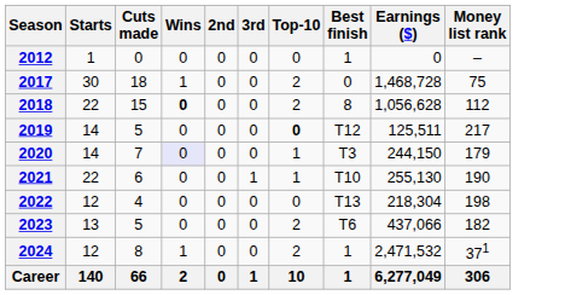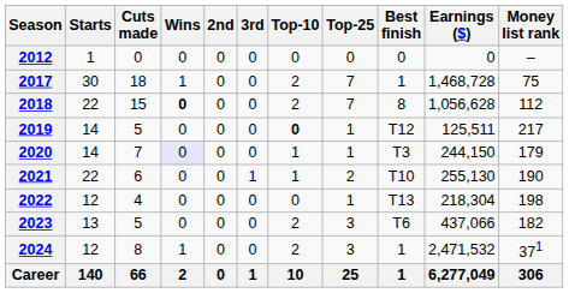+ column: Top-25 | 0 | 7 | 7 | 1 | 1 | 2 | 1 | 3 | 3 | 25
2012 | Best finish: 1 -> 0
2017 | Best finish: 0 -> 1
